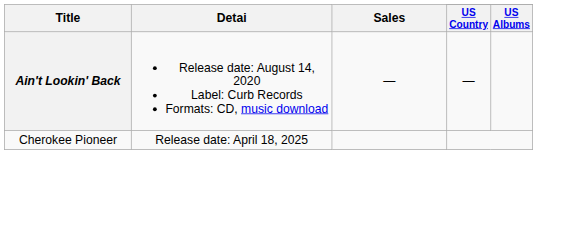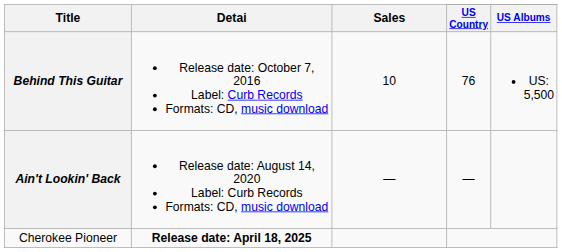+ row: Behind This Guitar | Release date: October 7, 2016 Label: Curb Records Formats: CD, music download | 10 | 76 | US: 5,500
Cherokee Pioneer | Detai: normal -> bold
